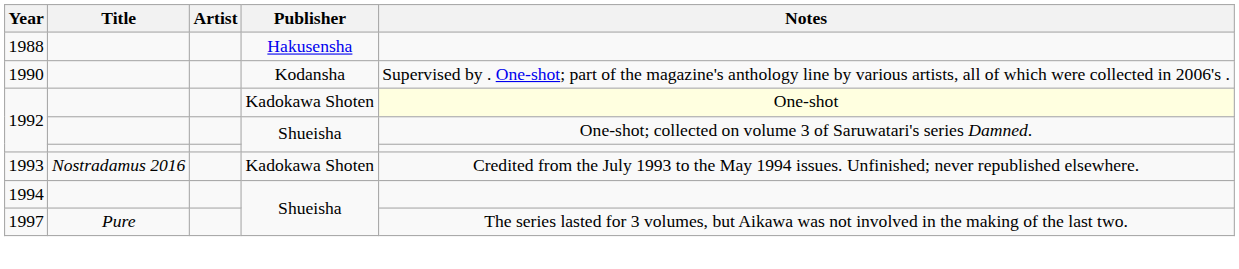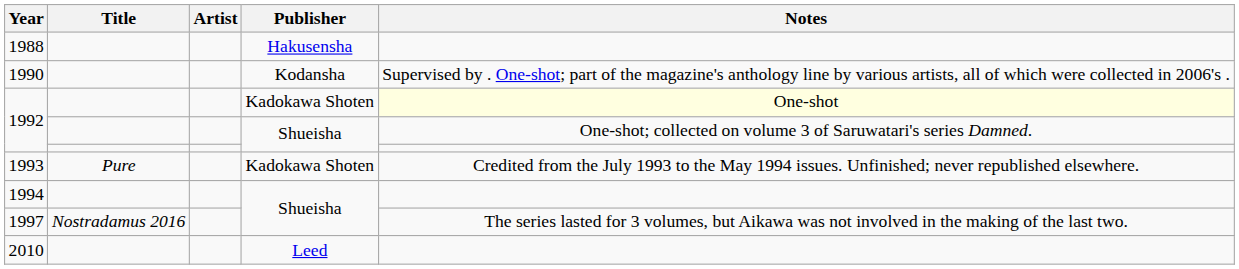1993 | Title: Nostradamus 2016 -> Pure
1997 | Title: Pure -> Nostradamus 2016
+ row: 2010 | Leed
